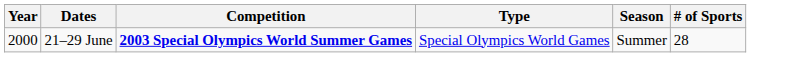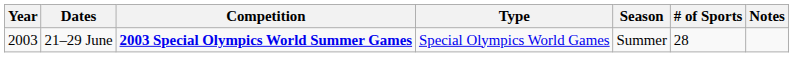+ column: Notes
21–29 June | Year: 2000 -> 2003
